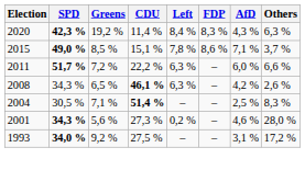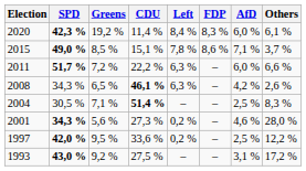2020 | AfD: 4,3 % -> 6,0 %
2020 | Others: 6,3 % -> 6,1 %
+ row: 1997 | 42,0 % | 9,5 % | 33,6 % | 0,2 % | – | 2,5 % | 12,2 %
1993 | SPD: 34,0 % -> 43,0 %
